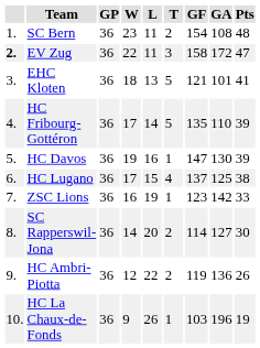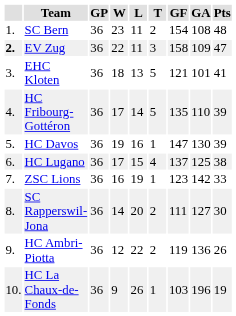EV Zug | GA: 172 -> 109
SC Rapperswil-Jona | GF: 114 -> 111
